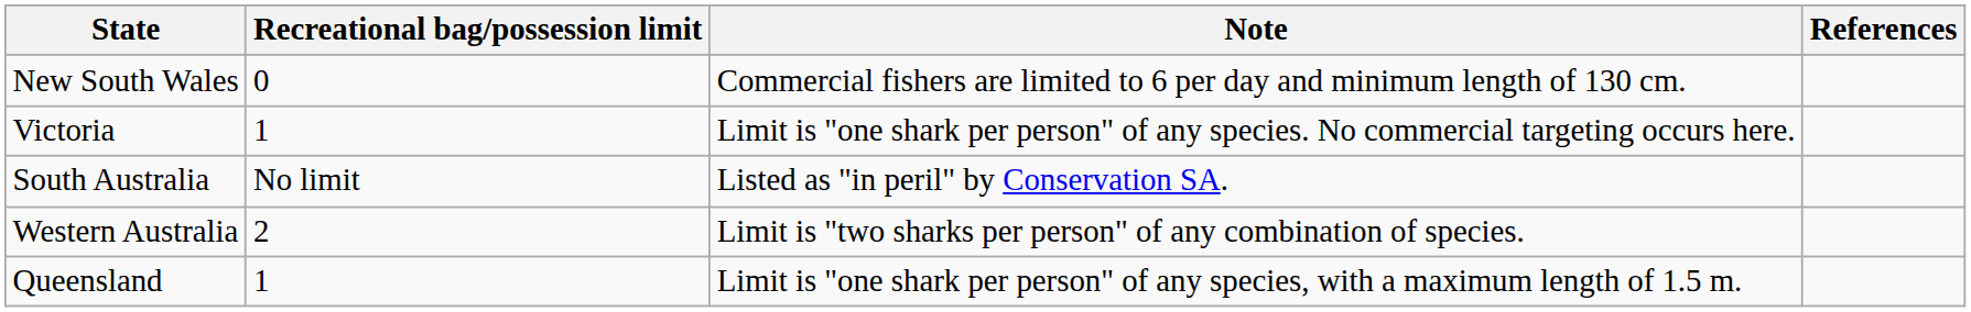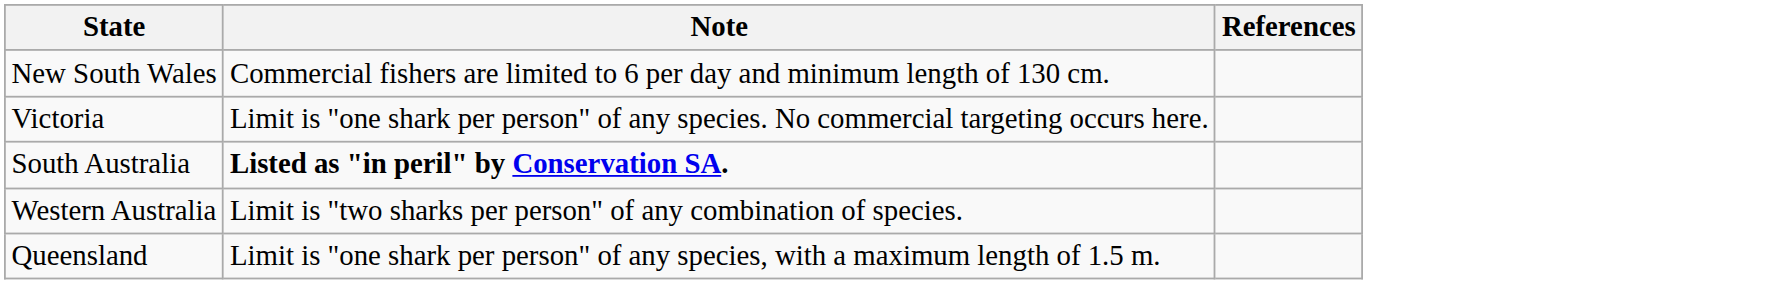- column: Recreational bag/possession limit | 0 | 1 | No limit | 2 | 1
South Australia | Note: normal -> bold
